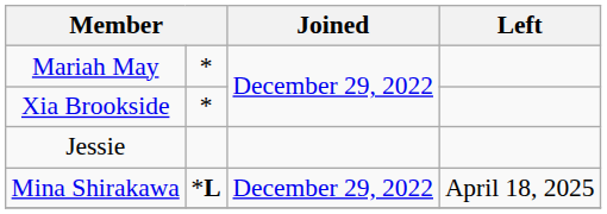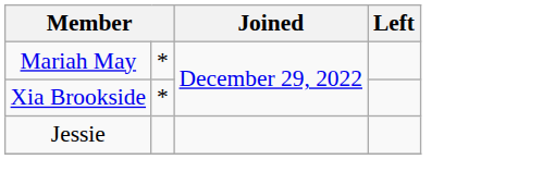- row: Mina Shirakawa | *L | December 29, 2022 | April 18, 2025
